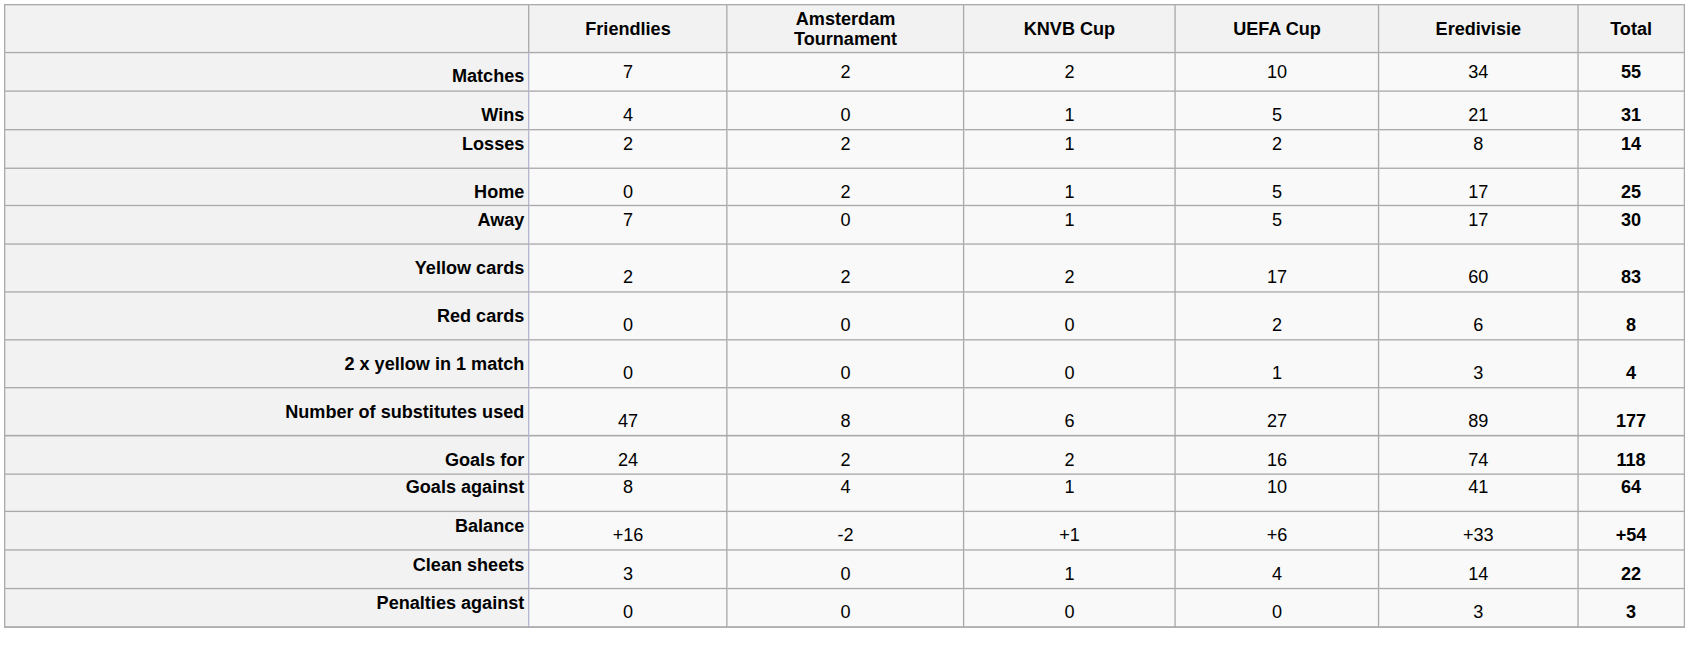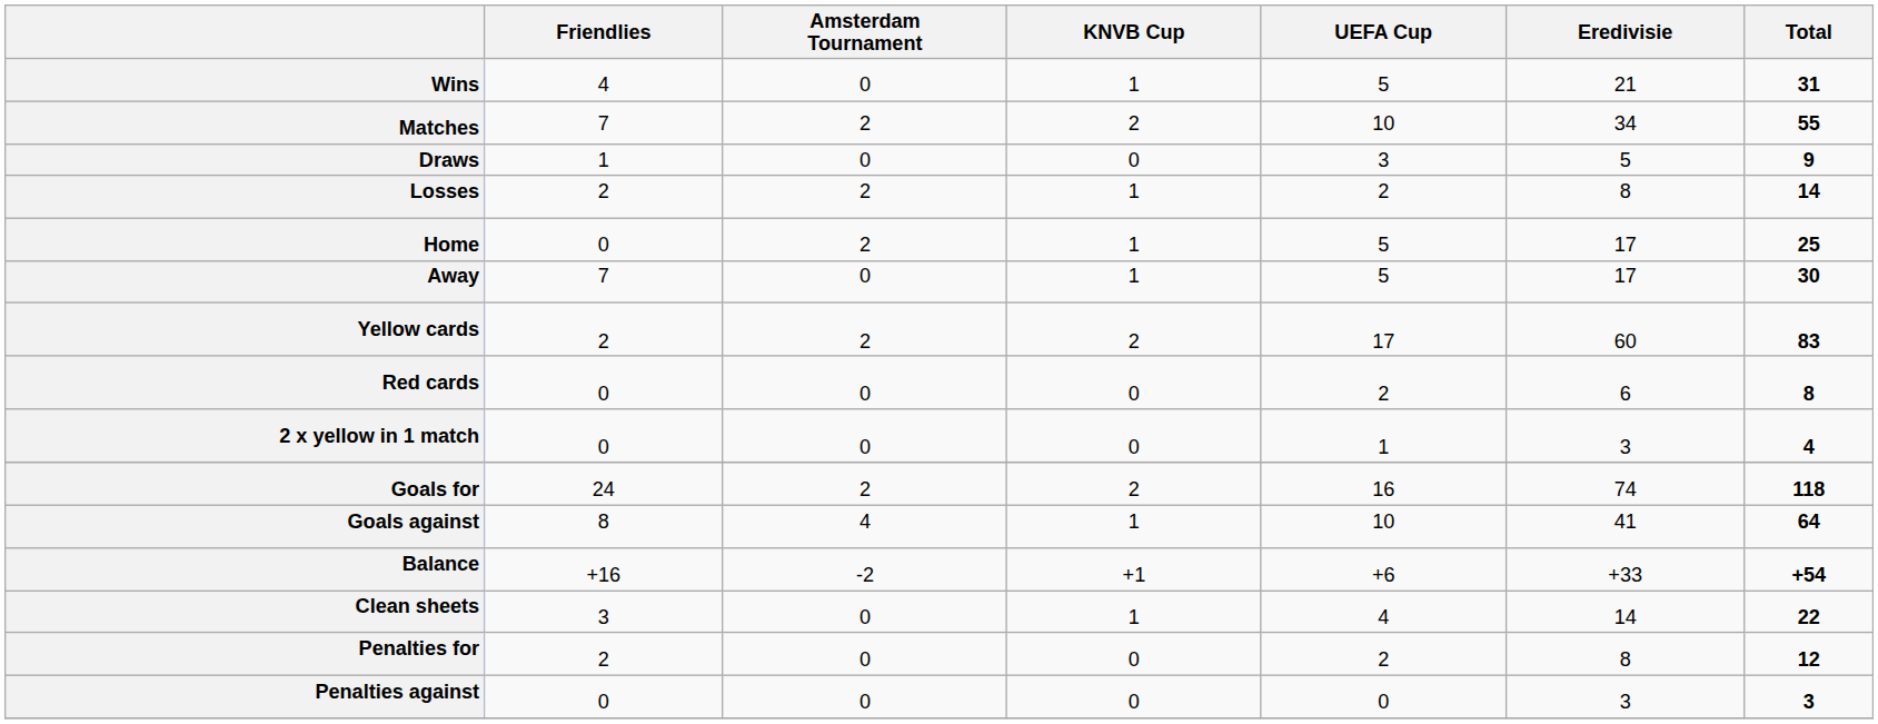rows swapped: Matches <-> Wins
+ row: Draws | 1 | 0 | 0 | 3 | 5 | 9
- row: Number of substitutes used | 47 | 8 | 6 | 27 | 89 | 177
+ row: Penalties for | 2 | 0 | 0 | 2 | 8 | 12
